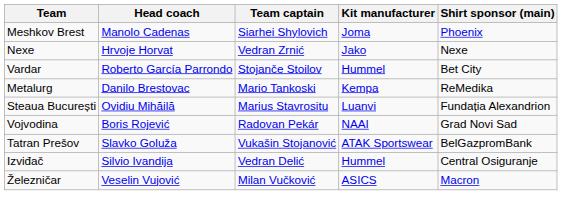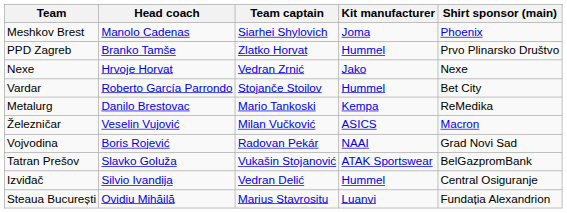+ row: PPD Zagreb | Branko Tamše | Zlatko Horvat | Hummel | Prvo Plinarsko Društvo
rows swapped: Železničar <-> Steaua București
